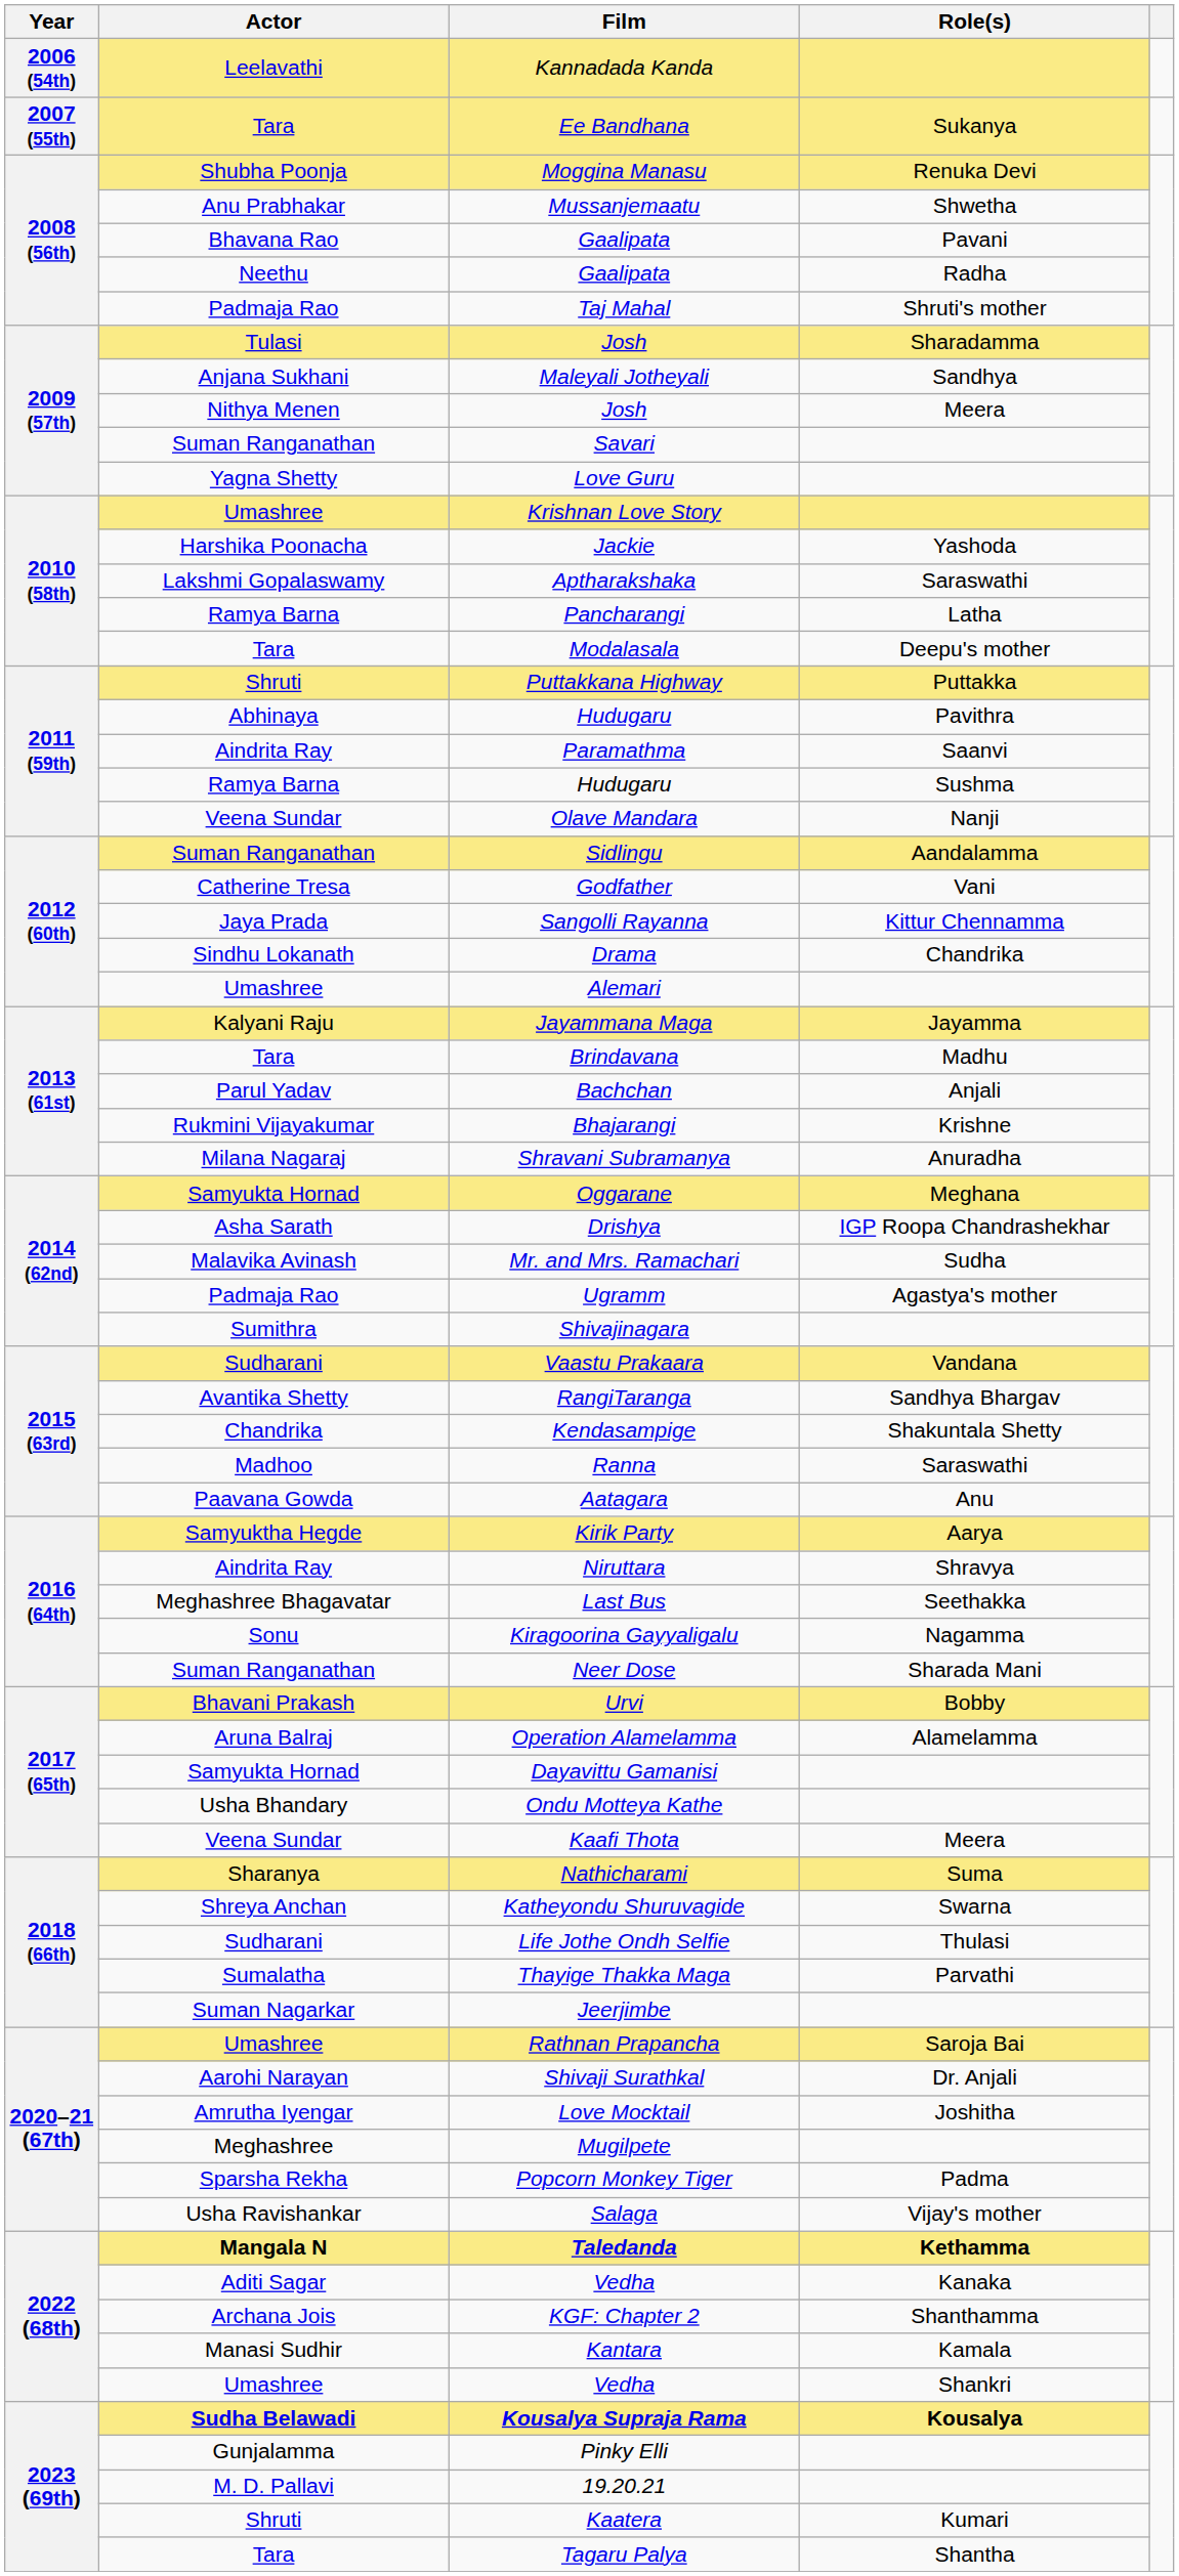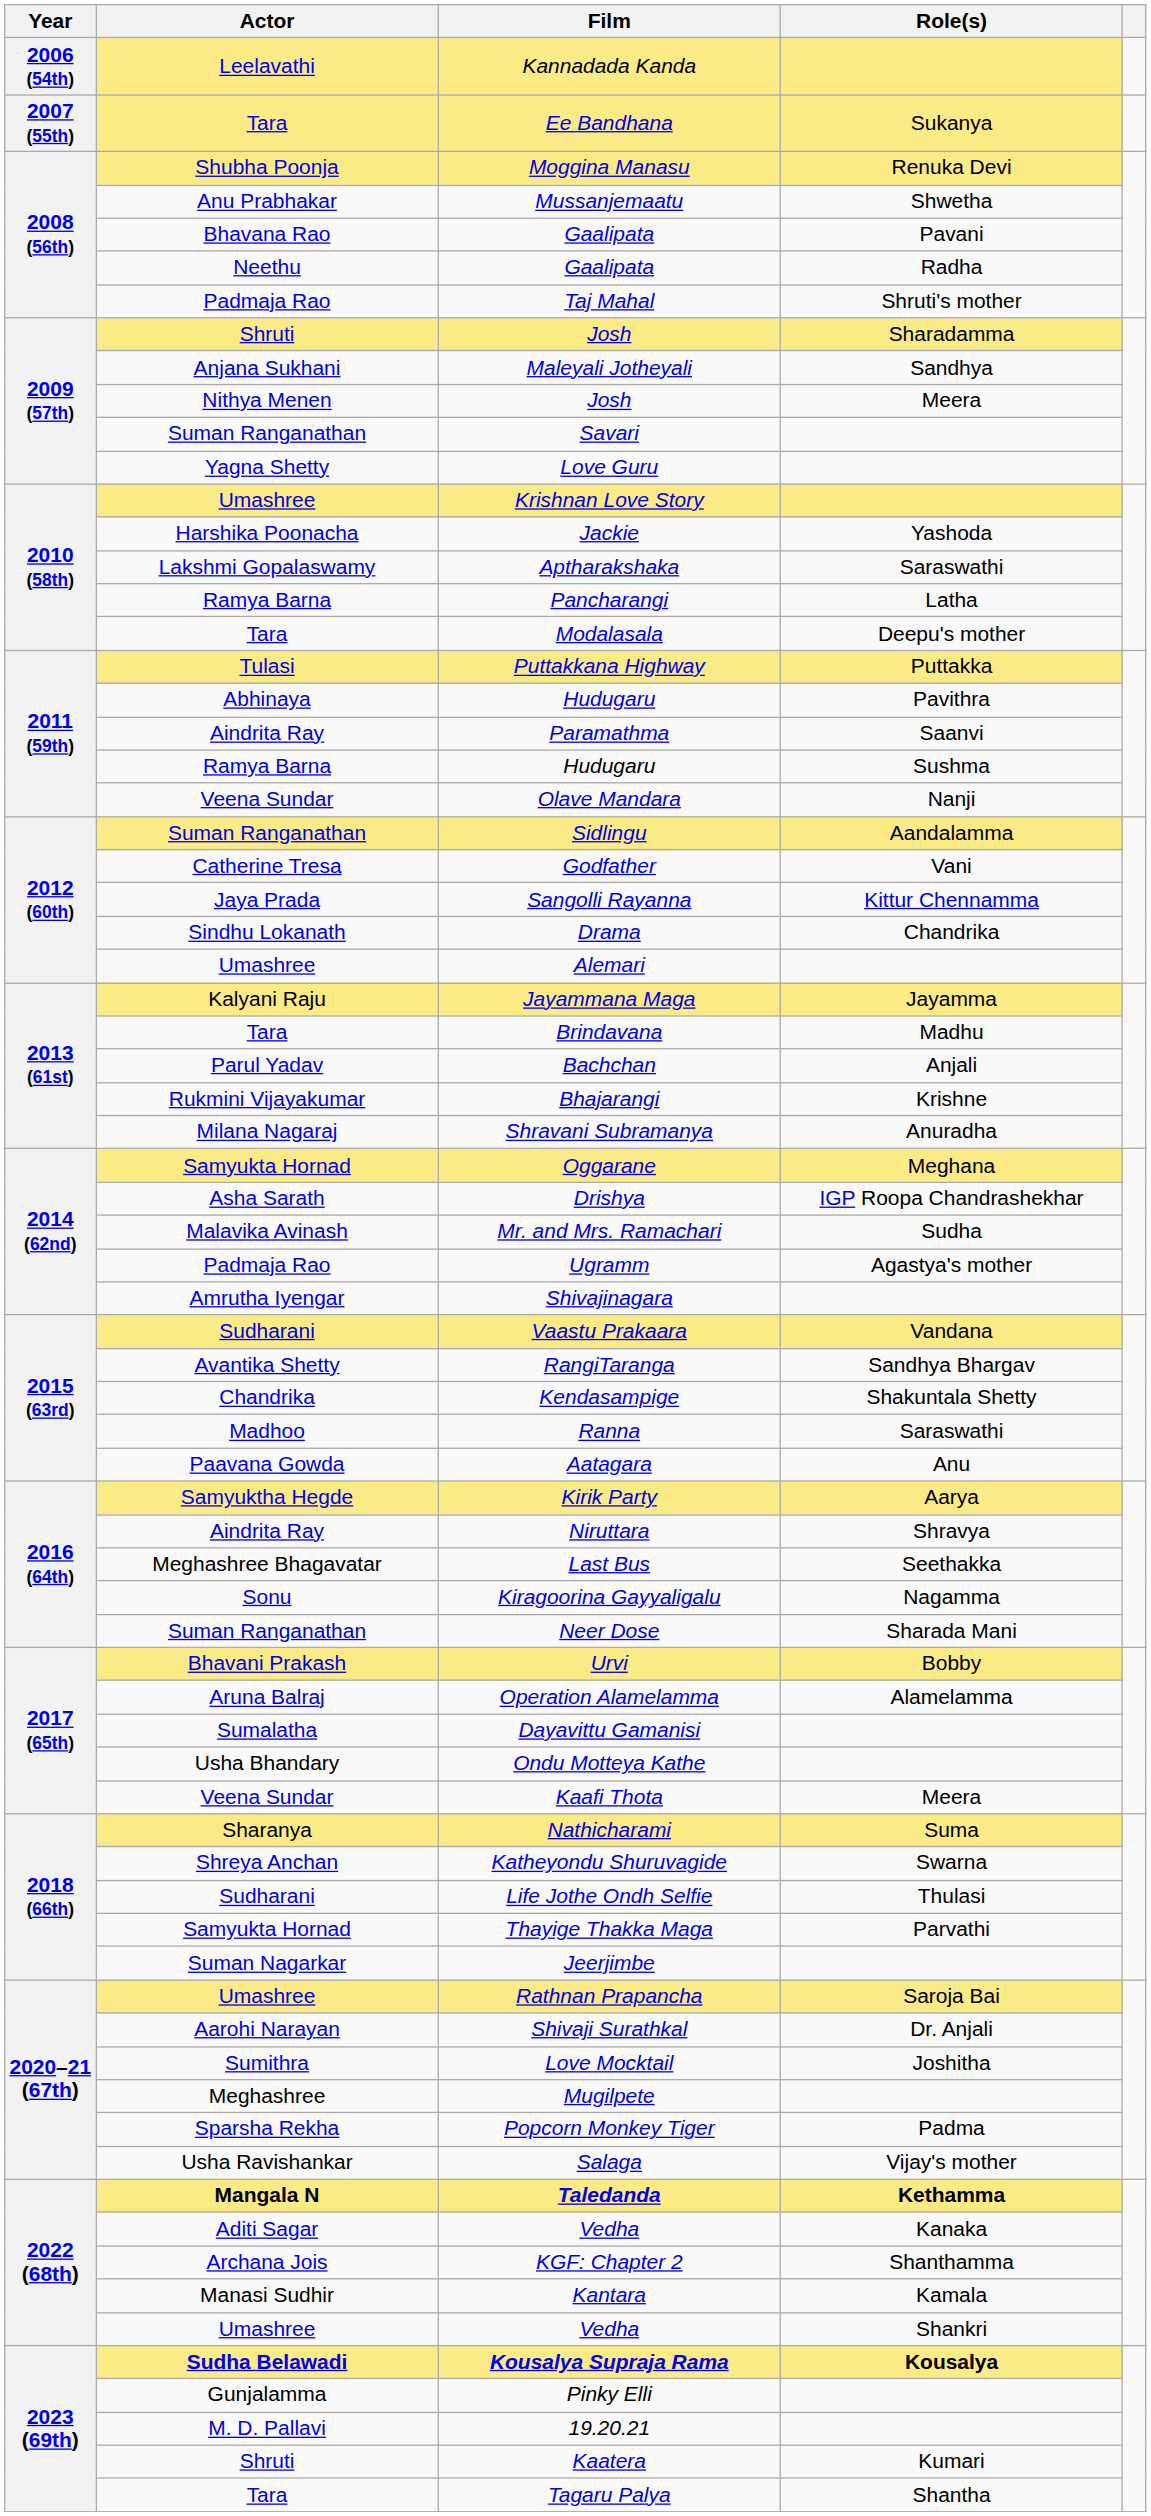Josh / Sharadamma | Actor: Tulasi -> Shruti
Puttakkana Highway | Actor: Shruti -> Tulasi
Shivajinagara | Actor: Sumithra -> Amrutha Iyengar
Dayavittu Gamanisi | Actor: Samyukta Hornad -> Sumalatha
Thayige Thakka Maga | Actor: Sumalatha -> Samyukta Hornad
Love Mocktail | Actor: Amrutha Iyengar -> Sumithra
